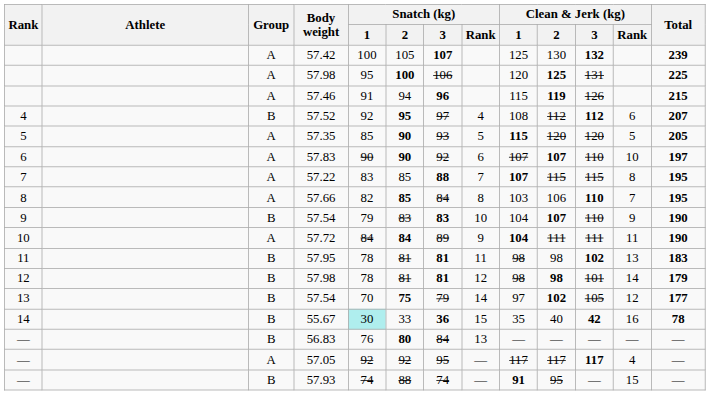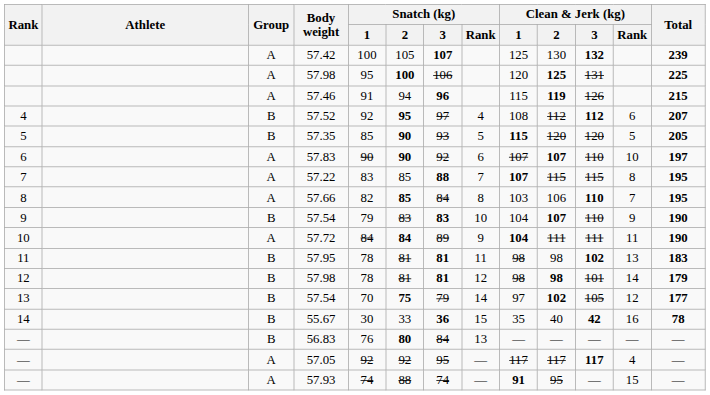57.35 | Group: A -> B
55.67 | Snatch (kg) / 1: paleturquoise background -> no background
57.93 | Group: B -> A
